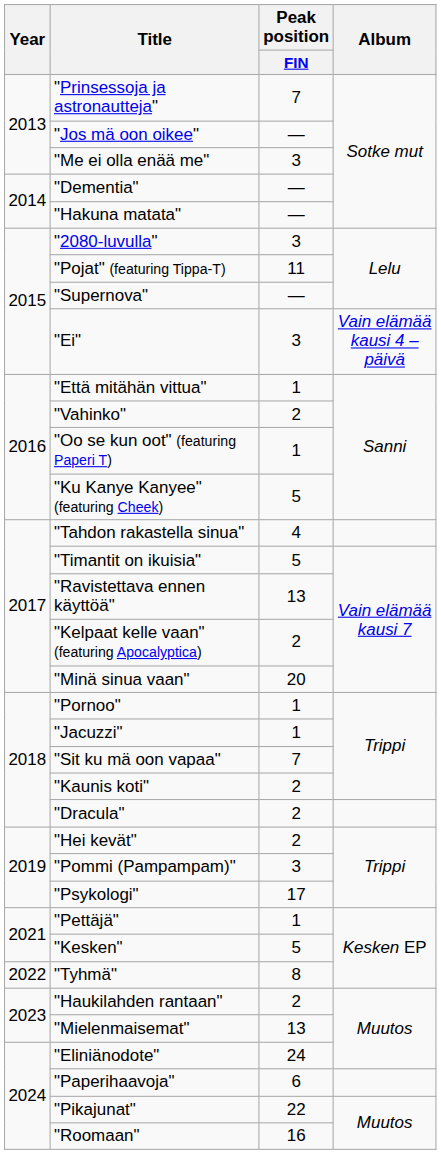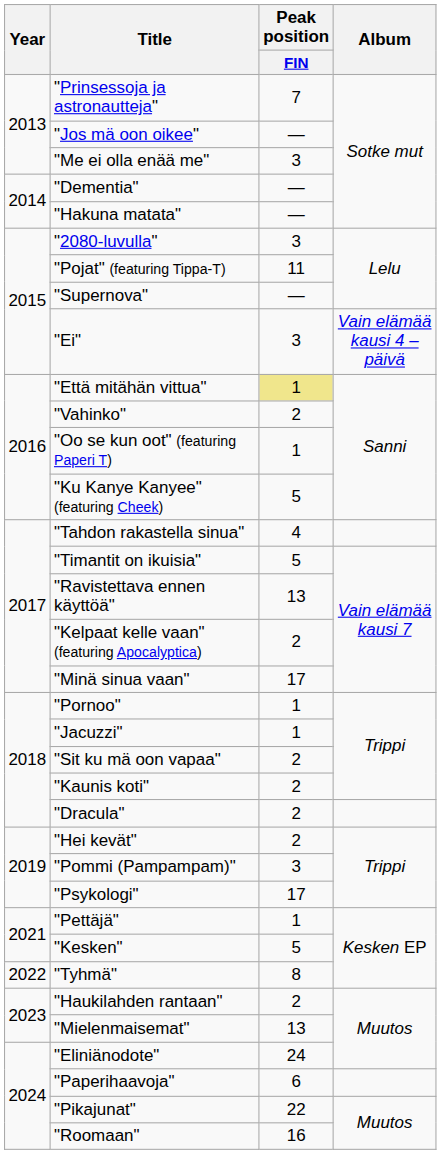"Että mitähän vittua" | Peak position / FIN: no background -> khaki background
"Minä sinua vaan" | Peak position / FIN: 20 -> 17
"Sit ku mä oon vapaa" | Peak position / FIN: 7 -> 2
